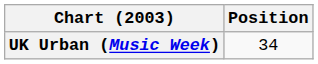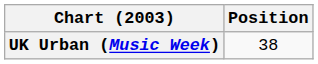UK Urban (Music Week) | Position: 34 -> 38
